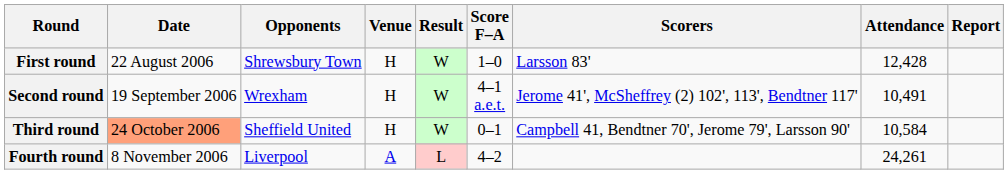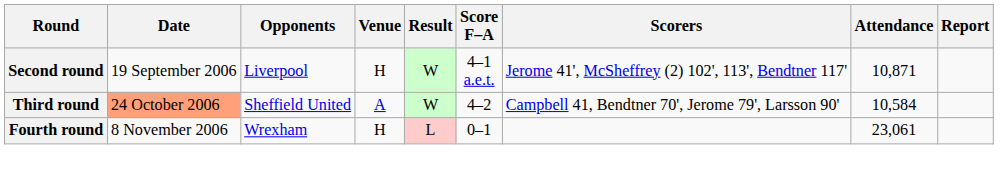- row: First round | 22 August 2006 | Shrewsbury Town | H | W | 1–0 | Larsson 83' | 12,428
Second round | Opponents: Wrexham -> Liverpool
Second round | Attendance: 10,491 -> 10,871
Third round | Venue: H -> A
Third round | Score F–A: 0–1 -> 4–2
Fourth round | Opponents: Liverpool -> Wrexham
Fourth round | Venue: A -> H
Fourth round | Score F–A: 4–2 -> 0–1
Fourth round | Attendance: 24,261 -> 23,061
